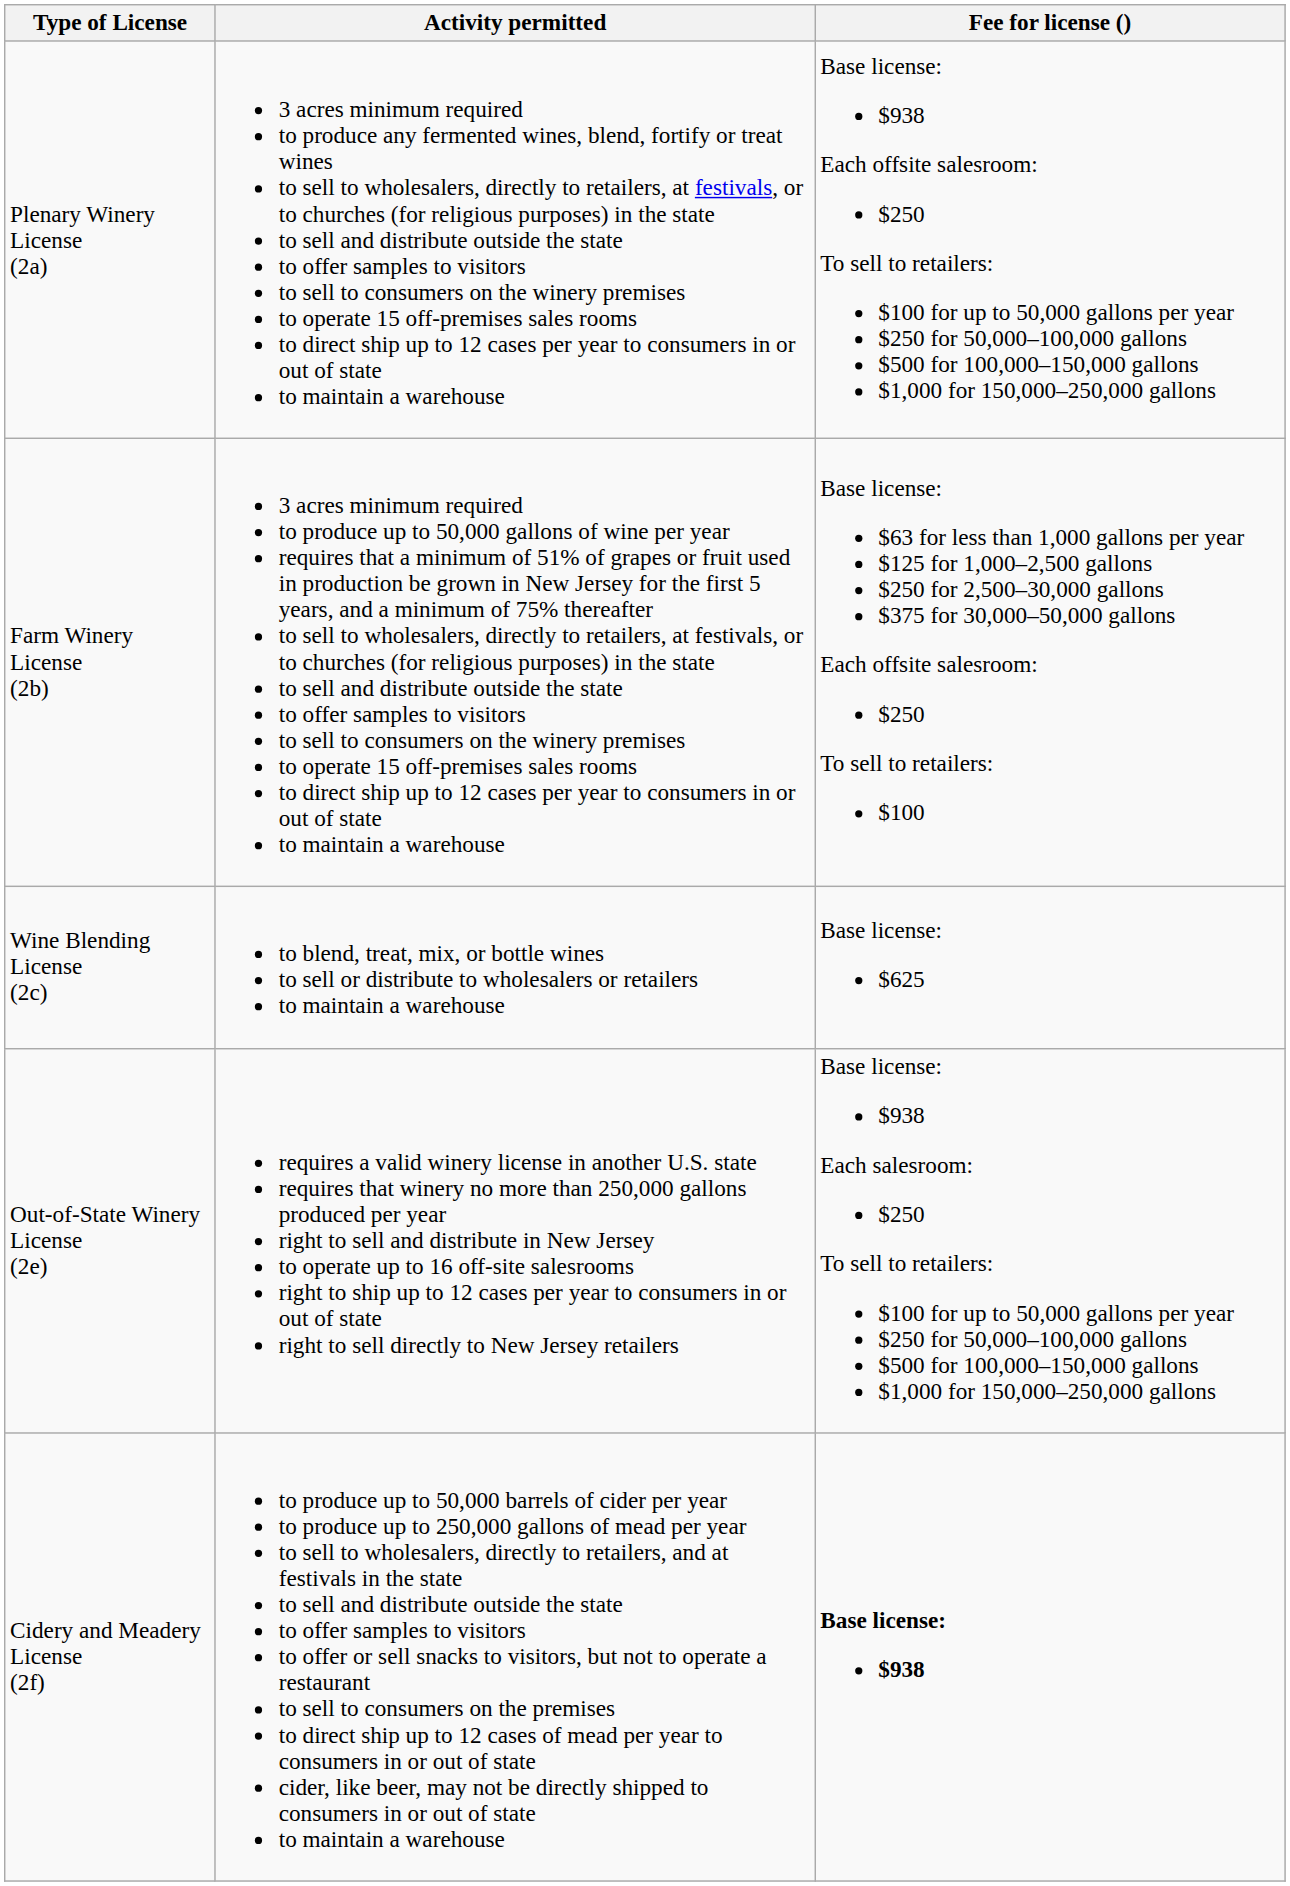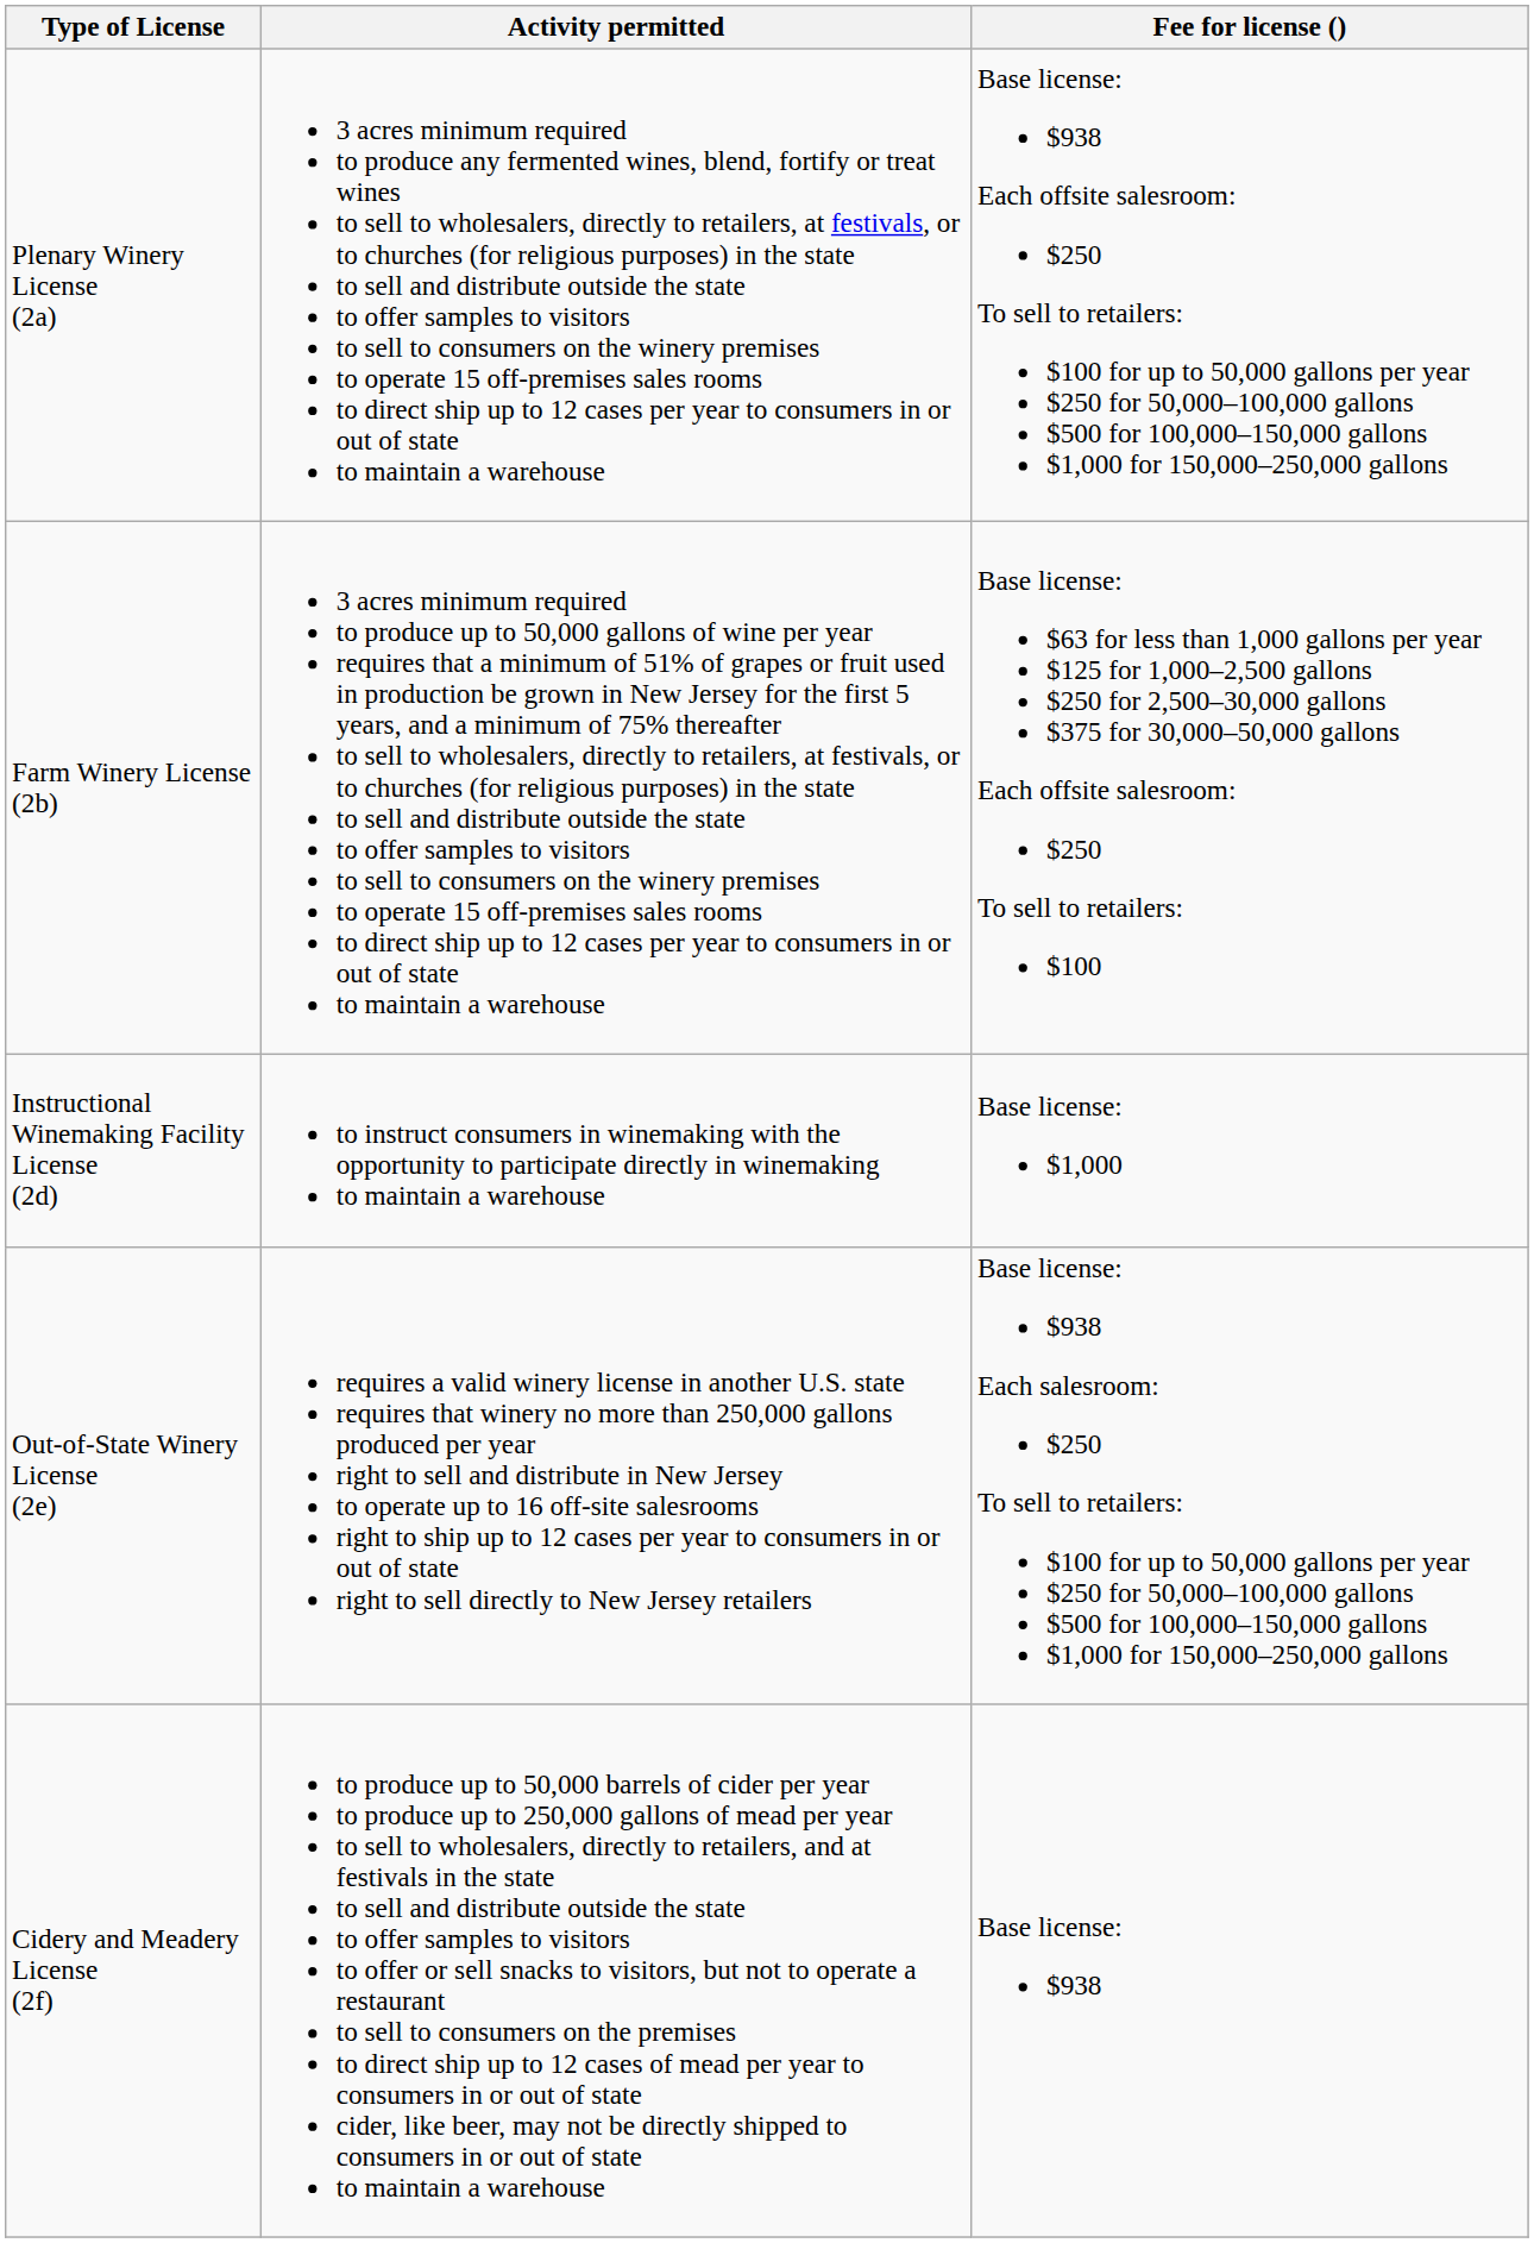- row: Wine Blending License (2c) | to blend, treat, mix, or bottle wines to sell or distribute to wholesalers or retailers to maintain a warehouse | Base license: $625
+ row: Instructional Winemaking Facility License (2d) | to instruct consumers in winemaking with the opportunity to participate directly in winemaking to maintain a warehouse | Base license: $1,000
Cidery and Meadery License (2f) | Fee for license (): bold -> normal
